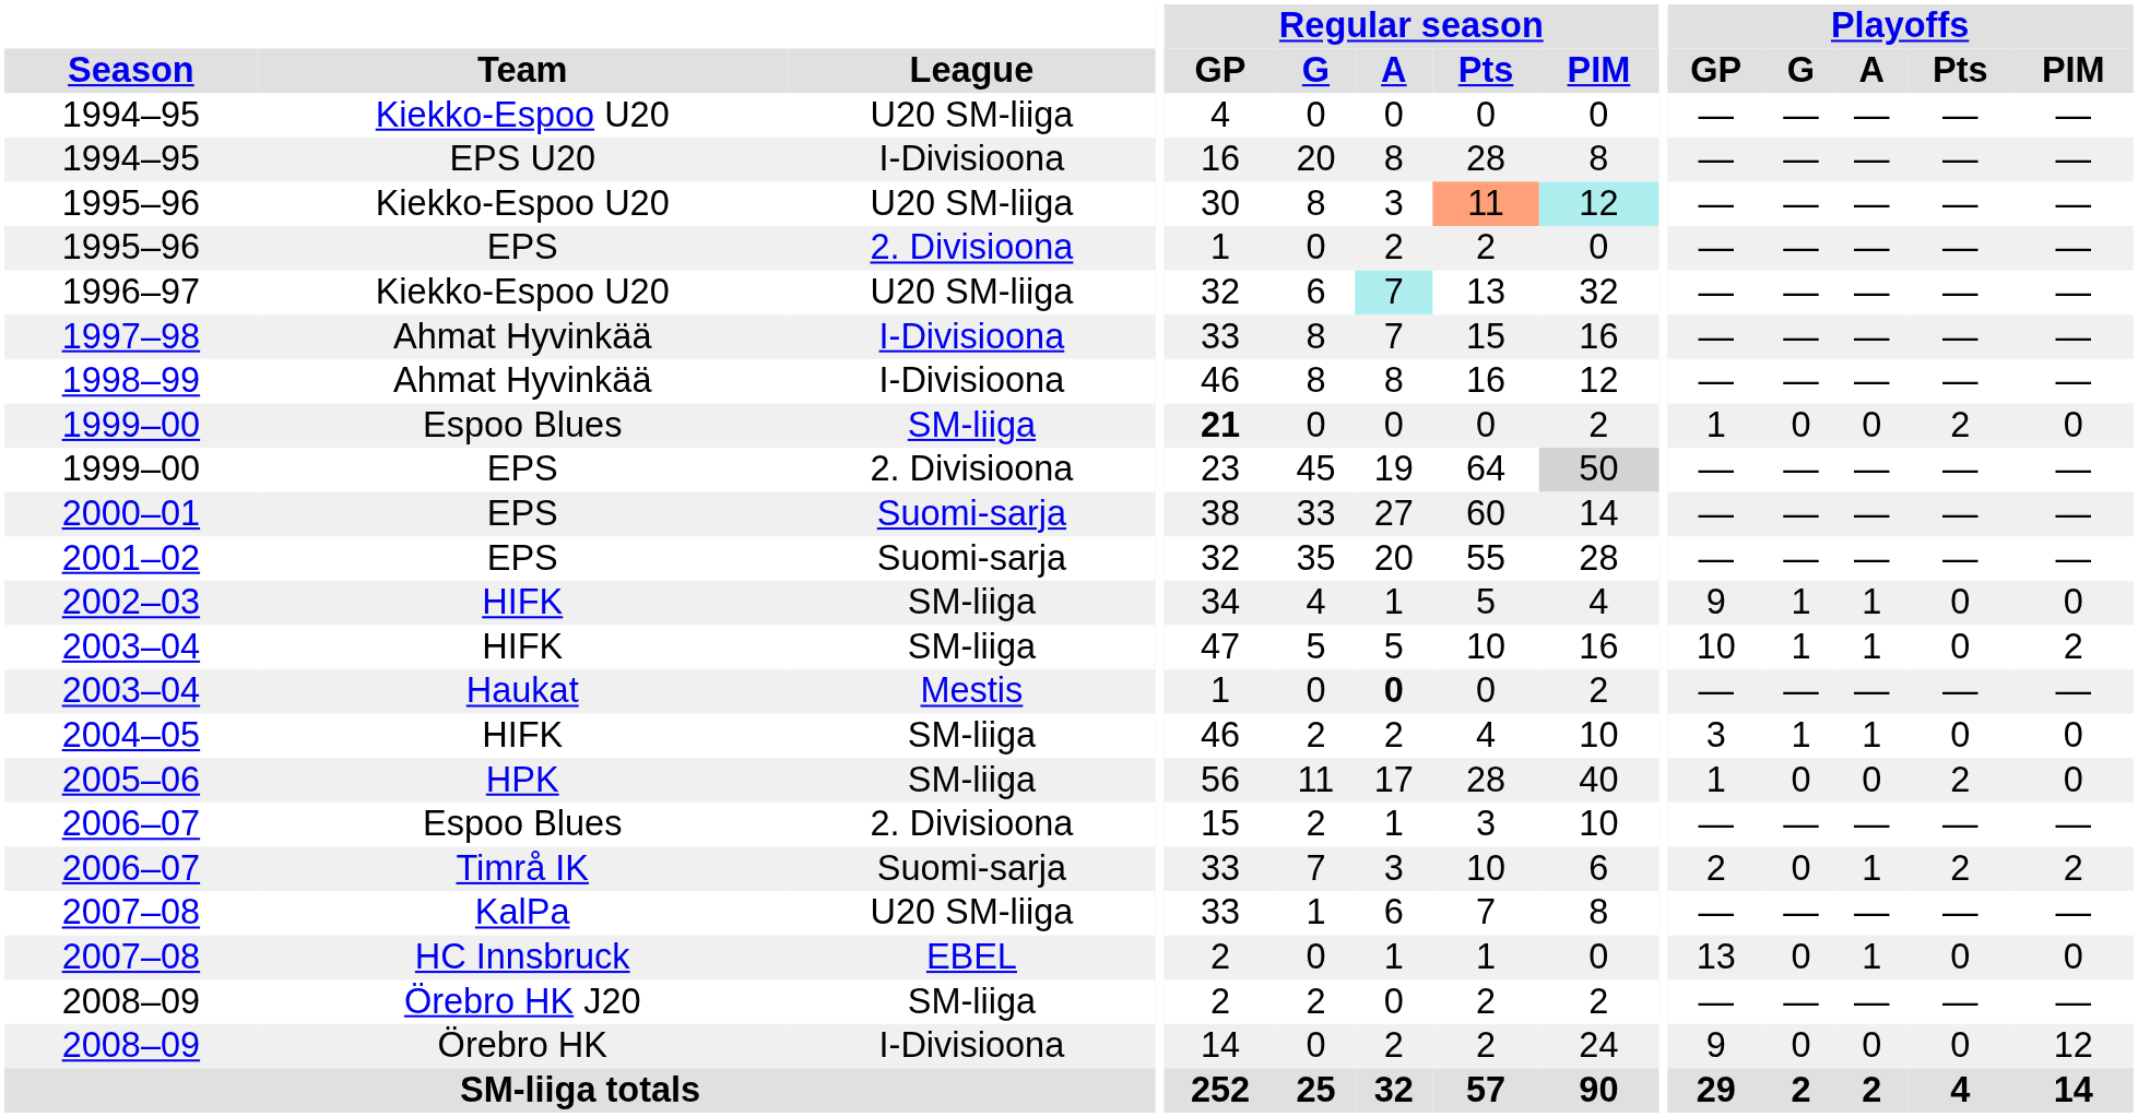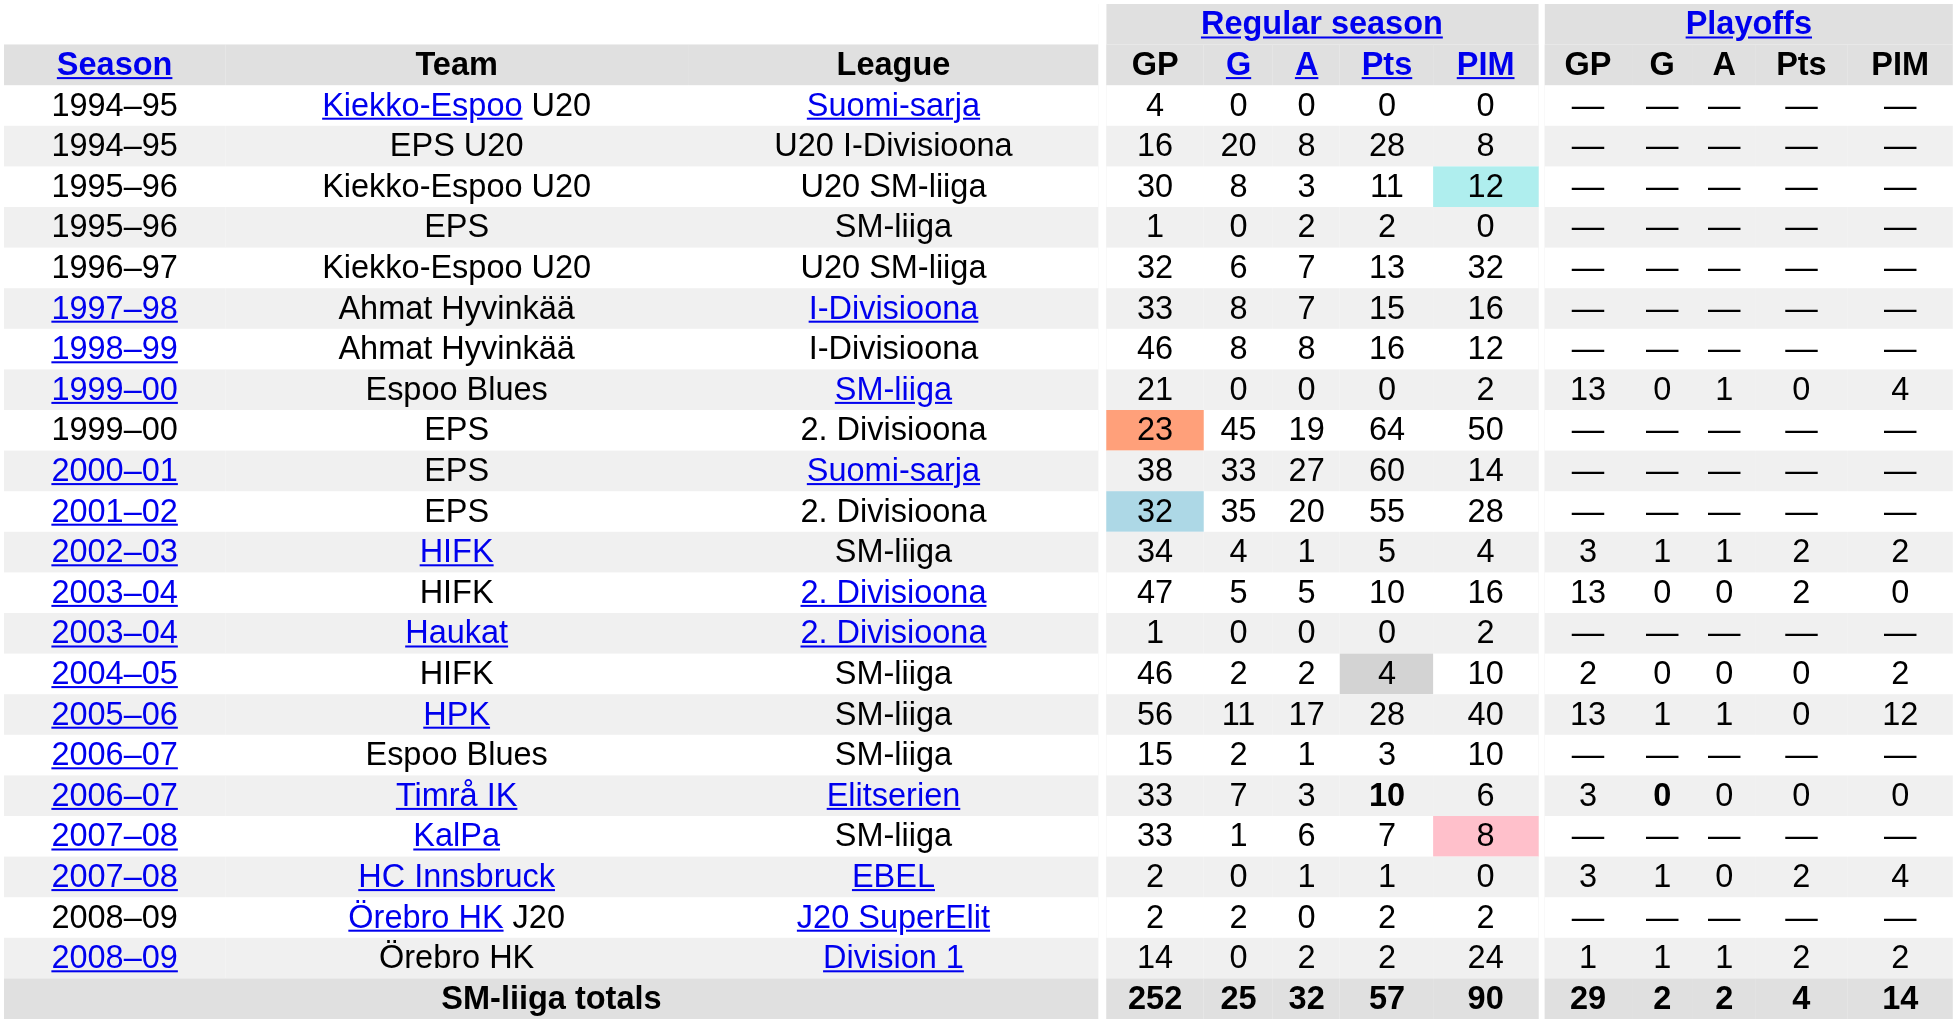1994–95 / Kiekko-Espoo U20 | League: U20 SM-liiga -> Suomi-sarja
1994–95 / EPS U20 | League: I-Divisioona -> U20 I-Divisioona
1995–96 / Kiekko-Espoo U20 | Regular season / Pts: lightsalmon background -> no background
1995–96 / EPS | League: 2. Divisioona -> SM-liiga
1996–97 | Regular season / A: paleturquoise background -> no background
1999–00 / Espoo Blues | Regular season / GP: bold -> normal
1999–00 / Espoo Blues | Playoffs / GP: 1 -> 13
1999–00 / Espoo Blues | Playoffs / A: 0 -> 1
1999–00 / Espoo Blues | Playoffs / Pts: 2 -> 0
1999–00 / Espoo Blues | Playoffs / PIM: 0 -> 4
1999–00 / EPS | Regular season / GP: no background -> lightsalmon background
1999–00 / EPS | Regular season / PIM: lightgrey background -> no background
2001–02 | League: Suomi-sarja -> 2. Divisioona
2001–02 | Regular season / GP: no background -> lightblue background
2002–03 | Playoffs / GP: 9 -> 3
2002–03 | Playoffs / Pts: 0 -> 2
2002–03 | Playoffs / PIM: 0 -> 2
2003–04 / HIFK | League: SM-liiga -> 2. Divisioona
2003–04 / HIFK | Playoffs / GP: 10 -> 13
2003–04 / HIFK | Playoffs / G: 1 -> 0
2003–04 / HIFK | Playoffs / A: 1 -> 0
2003–04 / HIFK | Playoffs / Pts: 0 -> 2
2003–04 / HIFK | Playoffs / PIM: 2 -> 0
2003–04 / Haukat | League: Mestis -> 2. Divisioona
2003–04 / Haukat | Regular season / A: bold -> normal
2004–05 | Regular season / Pts: no background -> lightgrey background
2004–05 | Playoffs / GP: 3 -> 2
2004–05 | Playoffs / G: 1 -> 0
2004–05 | Playoffs / A: 1 -> 0
2004–05 | Playoffs / PIM: 0 -> 2
2005–06 | Playoffs / GP: 1 -> 13
2005–06 | Playoffs / G: 0 -> 1
2005–06 | Playoffs / A: 0 -> 1
2005–06 | Playoffs / Pts: 2 -> 0
2005–06 | Playoffs / PIM: 0 -> 12
2006–07 / Espoo Blues | League: 2. Divisioona -> SM-liiga
2006–07 / Timrå IK | League: Suomi-sarja -> Elitserien
2006–07 / Timrå IK | Regular season / Pts: normal -> bold
2006–07 / Timrå IK | Playoffs / GP: 2 -> 3
2006–07 / Timrå IK | Playoffs / G: normal -> bold
2006–07 / Timrå IK | Playoffs / A: 1 -> 0
2006–07 / Timrå IK | Playoffs / Pts: 2 -> 0
2006–07 / Timrå IK | Playoffs / PIM: 2 -> 0
2007–08 / KalPa | League: U20 SM-liiga -> SM-liiga
2007–08 / KalPa | Regular season / PIM: no background -> pink background
2007–08 / HC Innsbruck | Playoffs / GP: 13 -> 3
2007–08 / HC Innsbruck | Playoffs / G: 0 -> 1
2007–08 / HC Innsbruck | Playoffs / A: 1 -> 0
2007–08 / HC Innsbruck | Playoffs / Pts: 0 -> 2
2007–08 / HC Innsbruck | Playoffs / PIM: 0 -> 4
2008–09 / Örebro HK J20 | League: SM-liiga -> J20 SuperElit
2008–09 / Örebro HK | League: I-Divisioona -> Division 1
2008–09 / Örebro HK | Playoffs / GP: 9 -> 1
2008–09 / Örebro HK | Playoffs / G: 0 -> 1
2008–09 / Örebro HK | Playoffs / A: 0 -> 1
2008–09 / Örebro HK | Playoffs / Pts: 0 -> 2
2008–09 / Örebro HK | Playoffs / PIM: 12 -> 2
